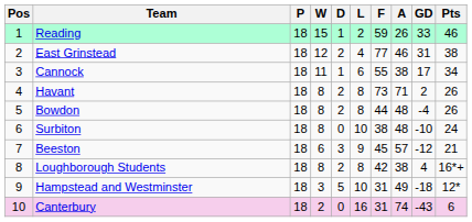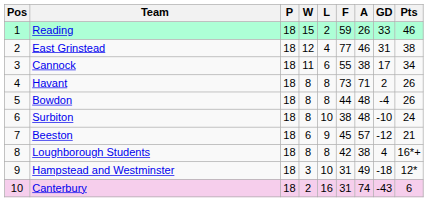- column: D | 1 | 2 | 1 | 2 | 2 | 0 | 3 | 2 | 5 | 0
